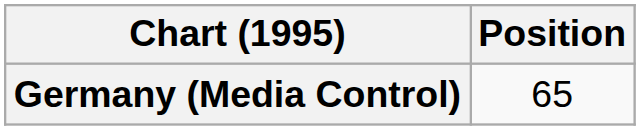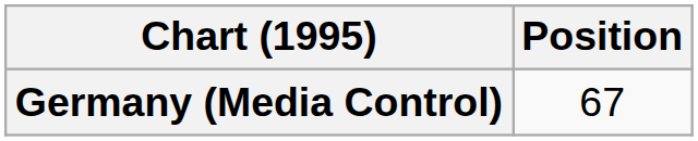Germany (Media Control) | Position: 65 -> 67
